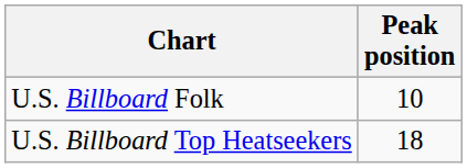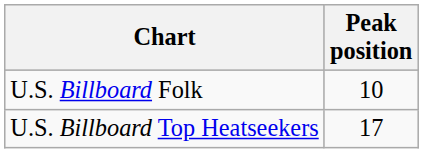U.S. Billboard Top Heatseekers | Peak position: 18 -> 17
